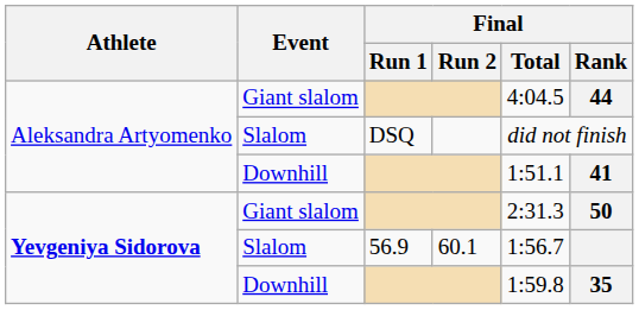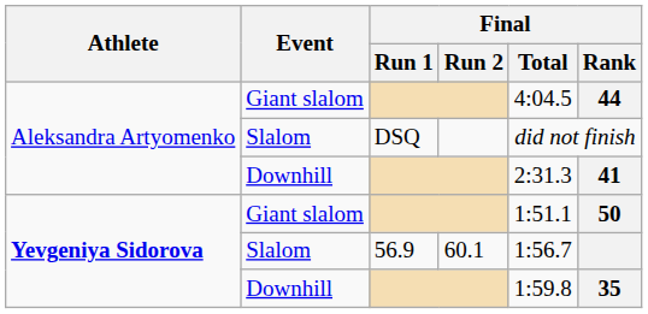Aleksandra Artyomenko / Downhill | Final / Total: 1:51.1 -> 2:31.3
Yevgeniya Sidorova / Giant slalom | Final / Total: 2:31.3 -> 1:51.1
